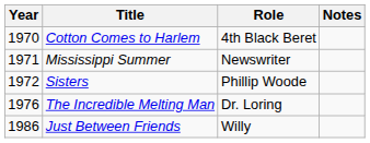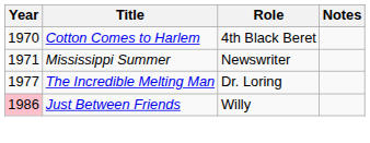- row: 1972 | Sisters | Phillip Woode
The Incredible Melting Man | Year: 1976 -> 1977
Just Between Friends | Year: no background -> pink background
